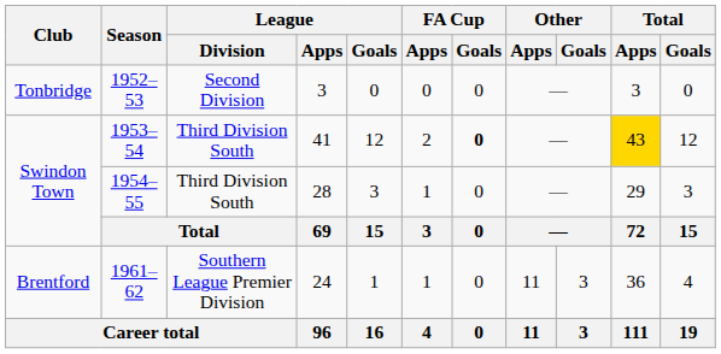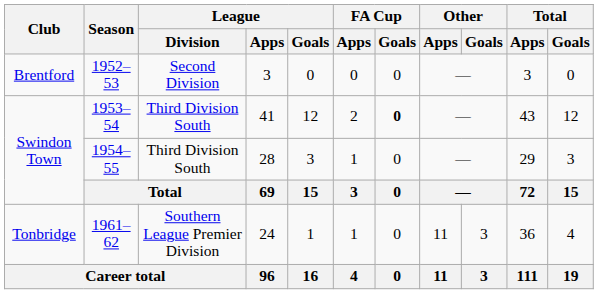1952–53 | Club: Tonbridge -> Brentford
1953–54 | Total / Apps: gold background -> no background
1961–62 | Club: Brentford -> Tonbridge
